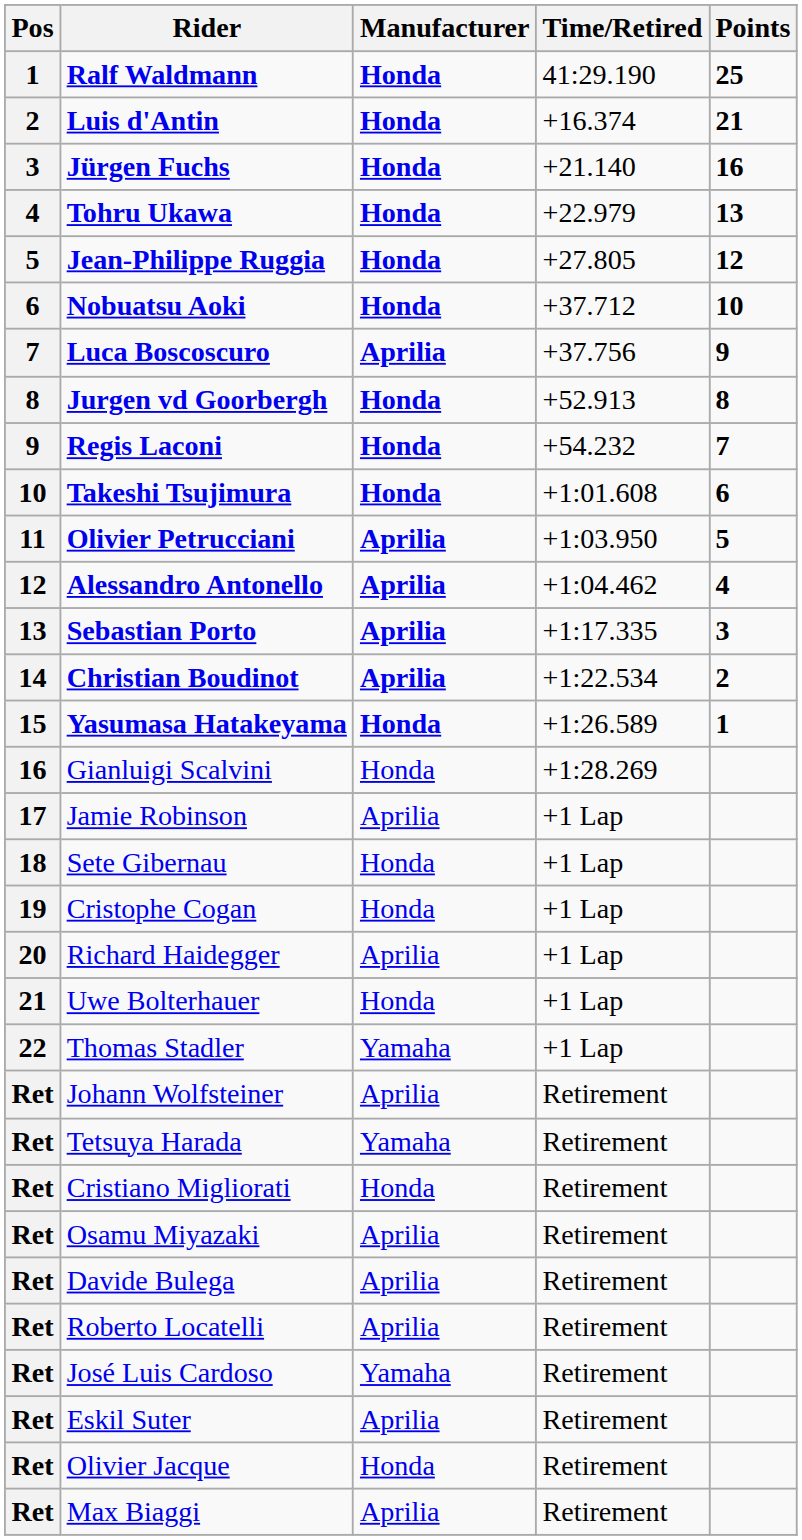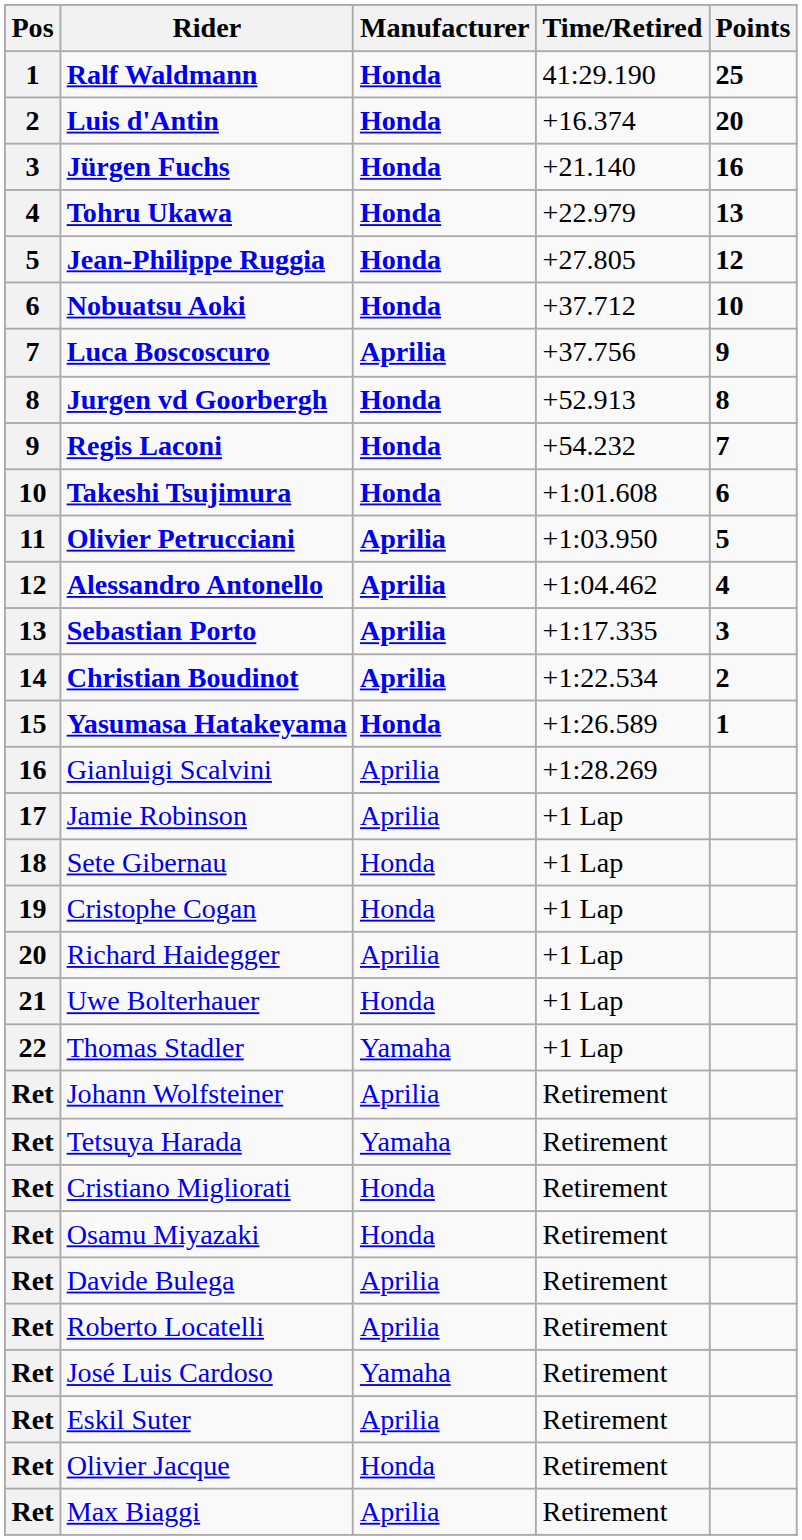Luis d'Antin | Points: 21 -> 20
Gianluigi Scalvini | Manufacturer: Honda -> Aprilia
Osamu Miyazaki | Manufacturer: Aprilia -> Honda
